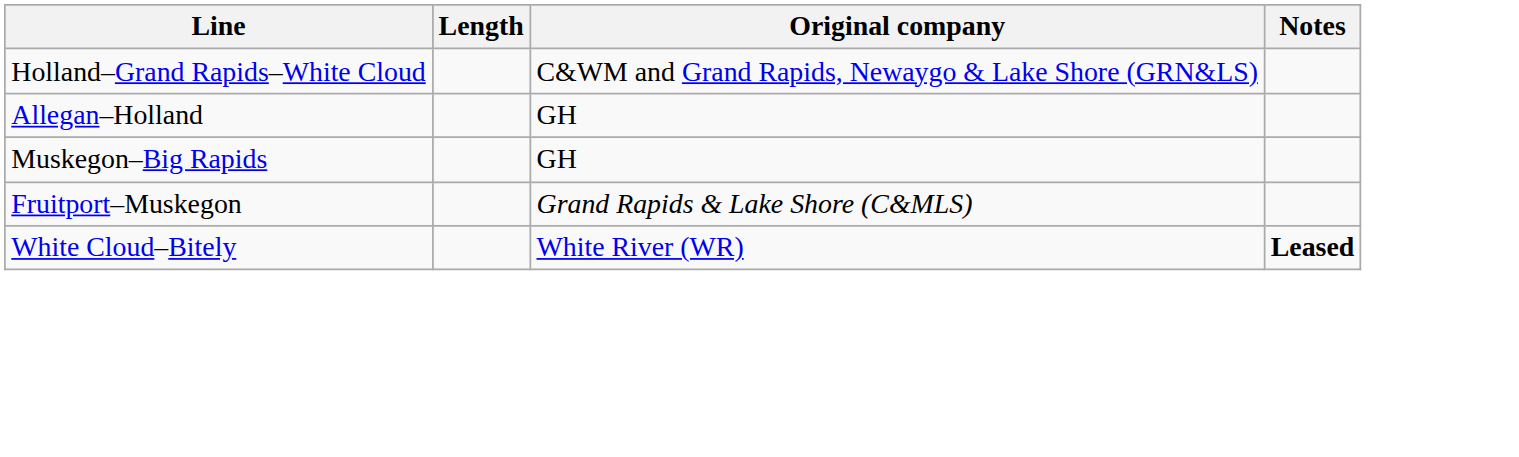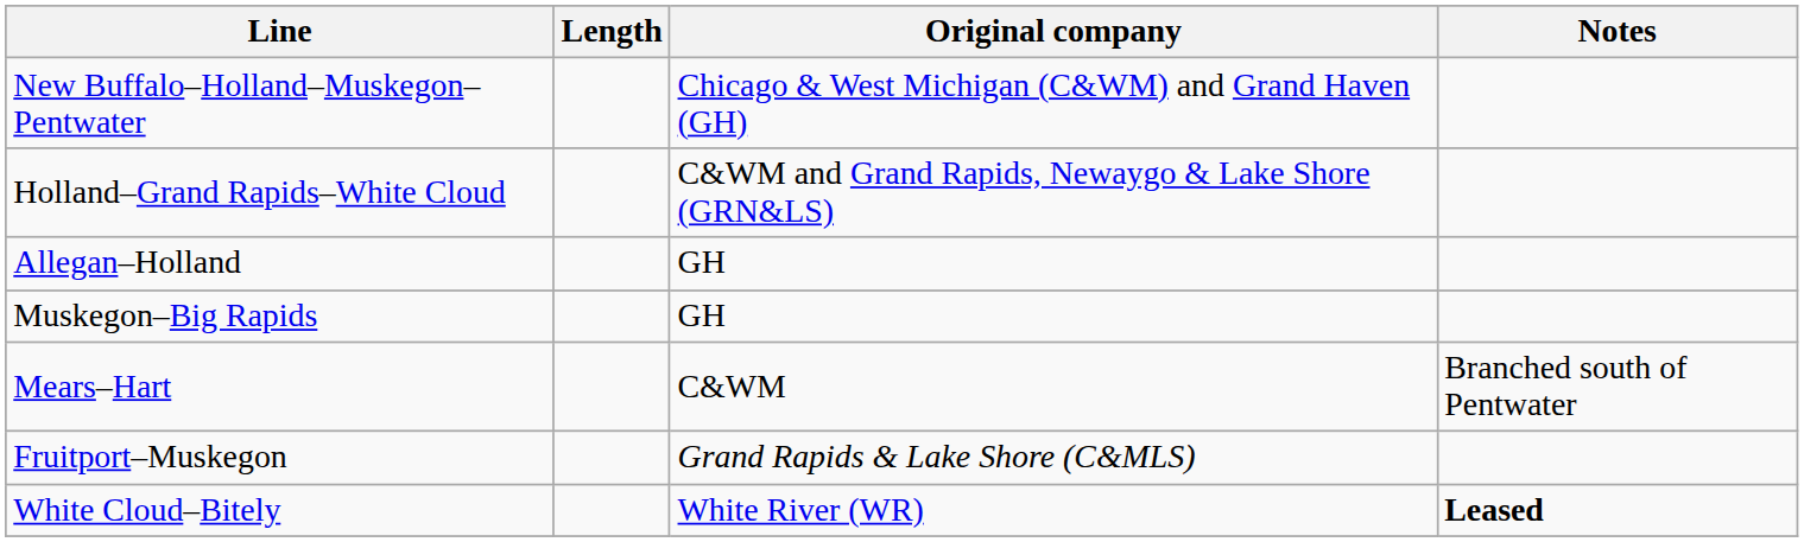+ row: New Buffalo–Holland–Muskegon–Pentwater | Chicago & West Michigan (C&WM) and Grand Haven (GH)
+ row: Mears–Hart | C&WM | Branched south of Pentwater
